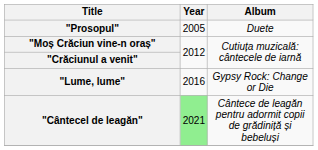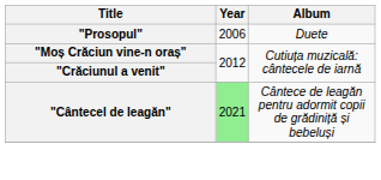"Prosopul" | Year: 2005 -> 2006
- row: "Lume, lume" | 2016 | Gypsy Rock: Change or Die
